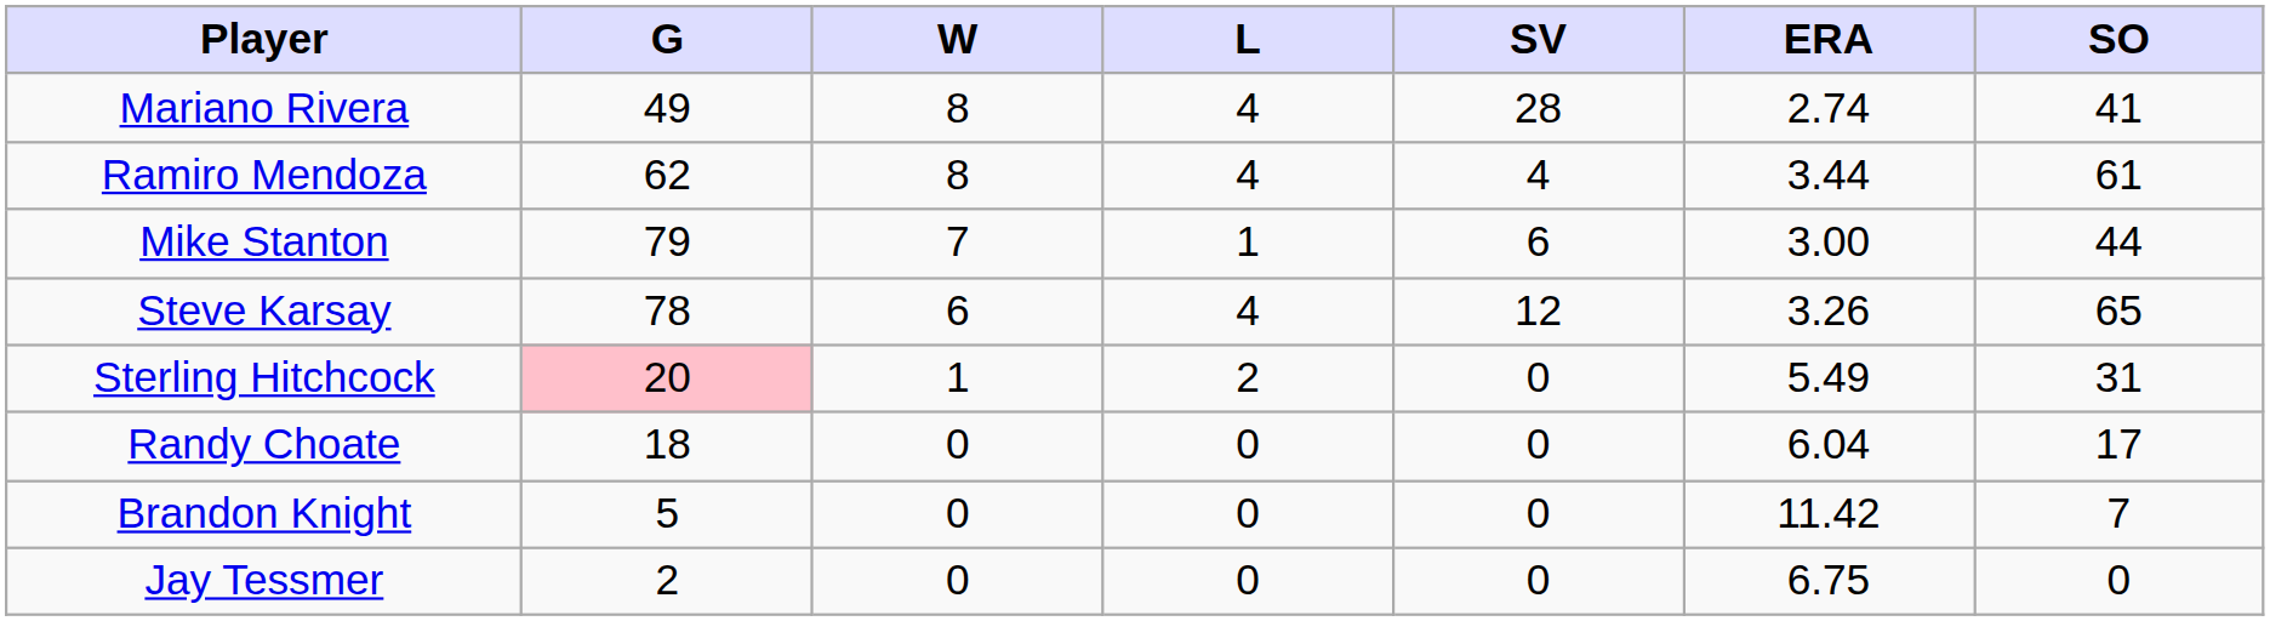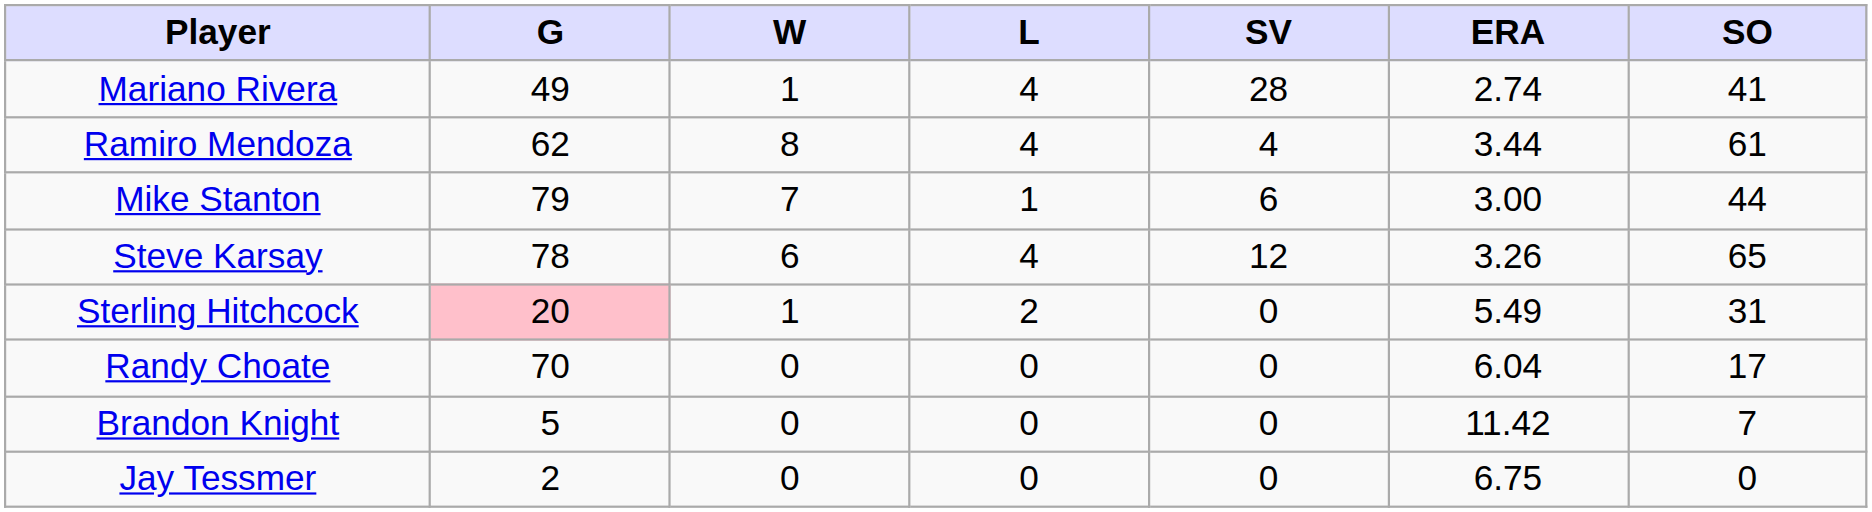Mariano Rivera | W: 8 -> 1
Randy Choate | G: 18 -> 70
